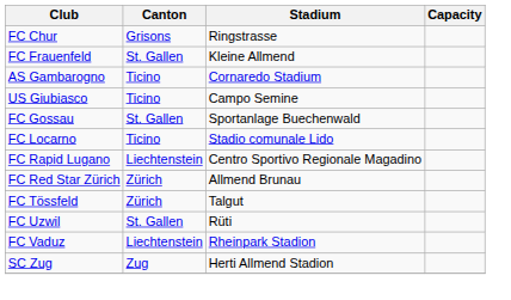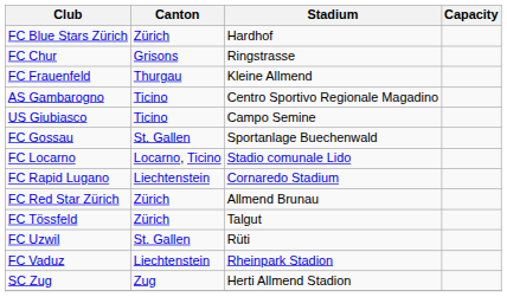+ row: FC Blue Stars Zürich | Zürich | Hardhof
FC Frauenfeld | Canton: St. Gallen -> Thurgau
AS Gambarogno | Stadium: Cornaredo Stadium -> Centro Sportivo Regionale Magadino
FC Locarno | Canton: Ticino -> Locarno, Ticino
FC Rapid Lugano | Stadium: Centro Sportivo Regionale Magadino -> Cornaredo Stadium
